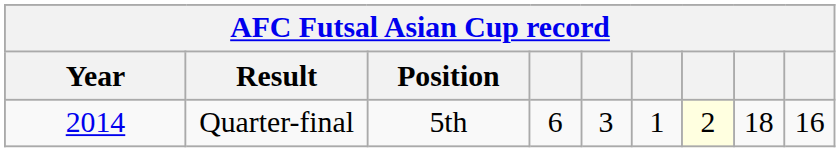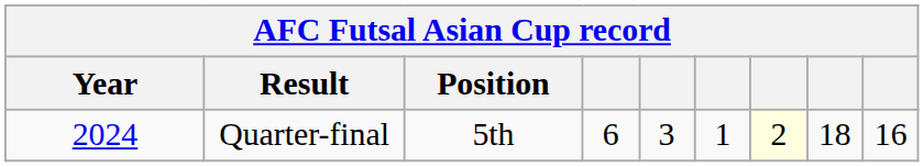Quarter-final | Year: 2014 -> 2024
